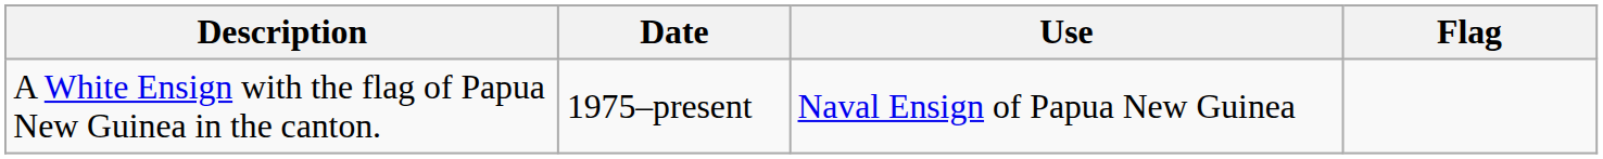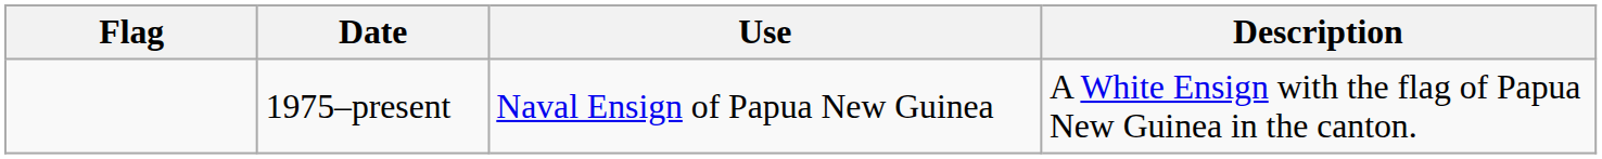columns swapped: Flag <-> Description
